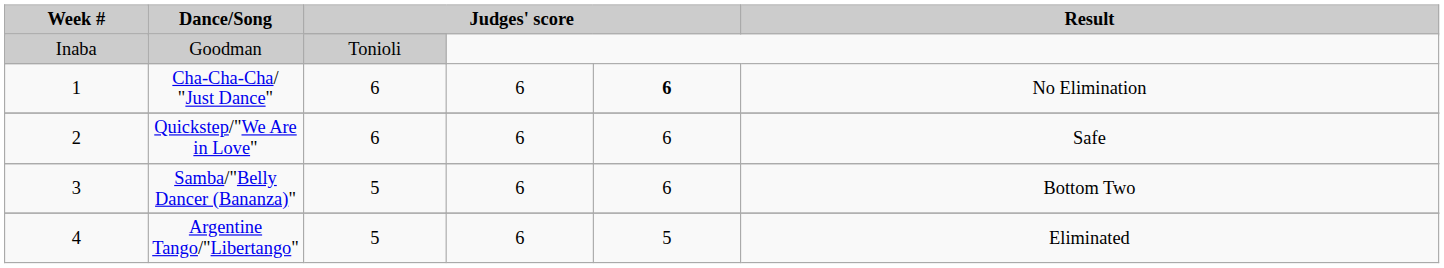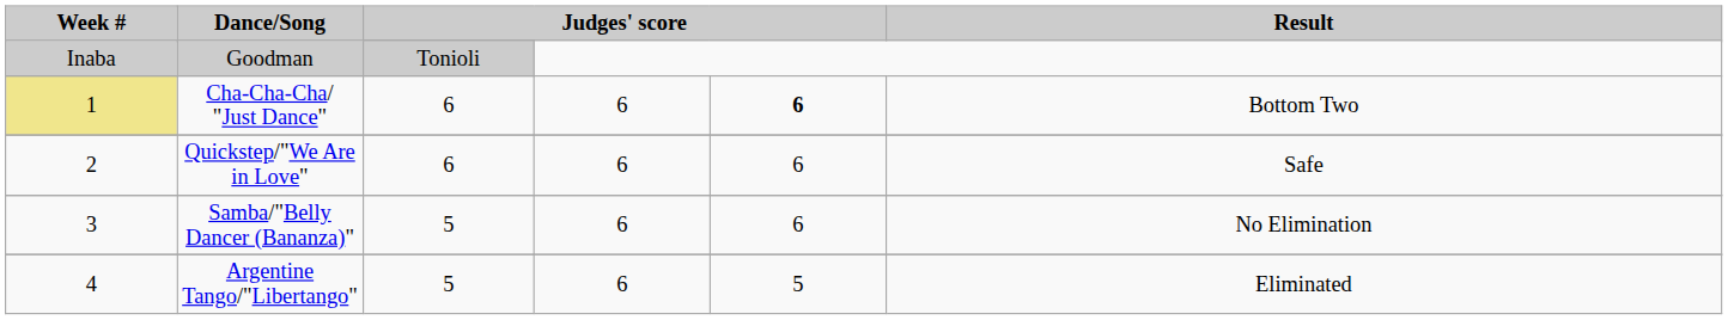Cha-Cha-Cha/ "Just Dance" | Week #: no background -> khaki background
Cha-Cha-Cha/ "Just Dance" | Result: No Elimination -> Bottom Two
Samba/"Belly Dancer (Bananza)" | Result: Bottom Two -> No Elimination
